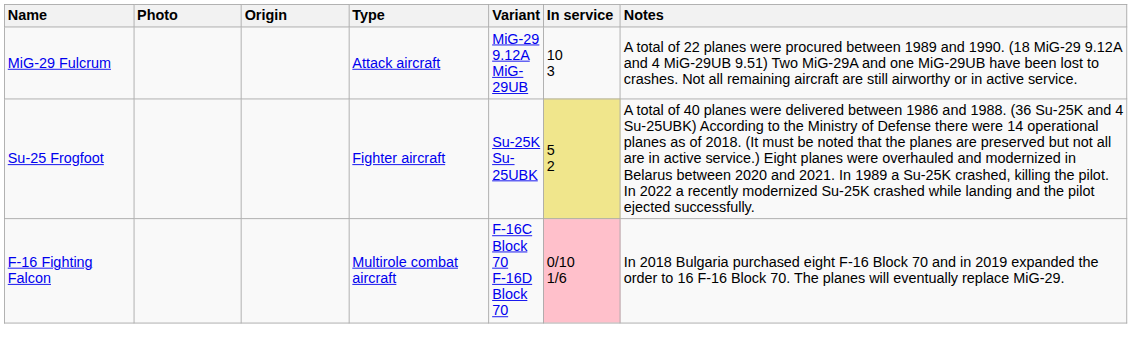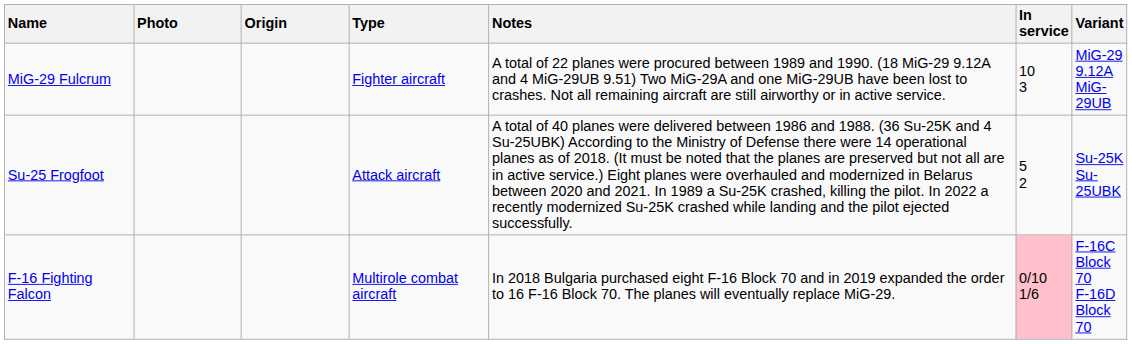columns swapped: Variant <-> Notes
MiG-29 Fulcrum | Type: Attack aircraft -> Fighter aircraft
Su-25 Frogfoot | Type: Fighter aircraft -> Attack aircraft
Su-25 Frogfoot | In service: khaki background -> no background
